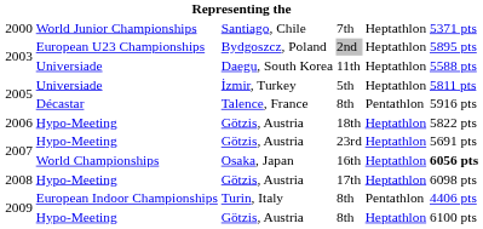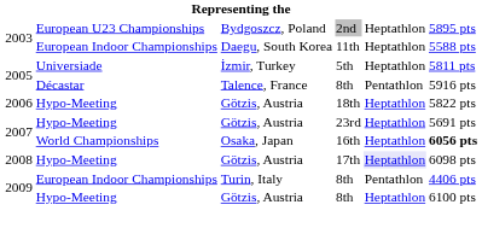- row: 2000 | World Junior Championships | Santiago, Chile | 7th | Heptathlon | 5371 pts
11th | column 2: Universiade -> European Indoor Championships
17th | column 5: no background -> lavender background
